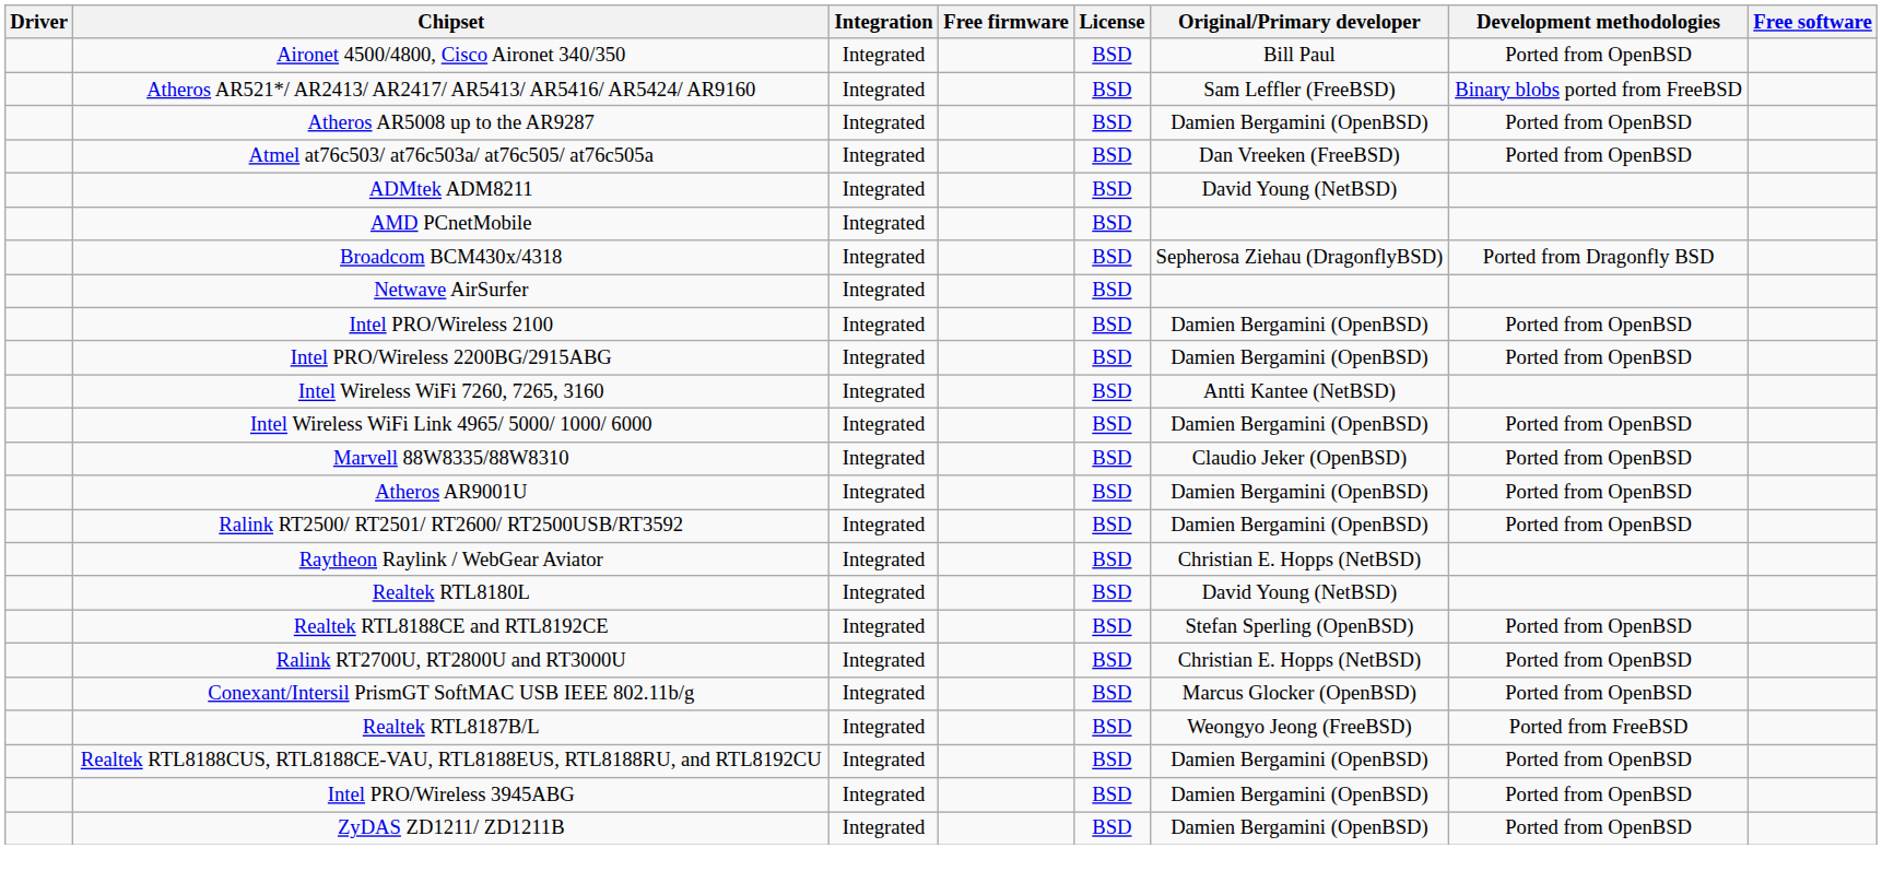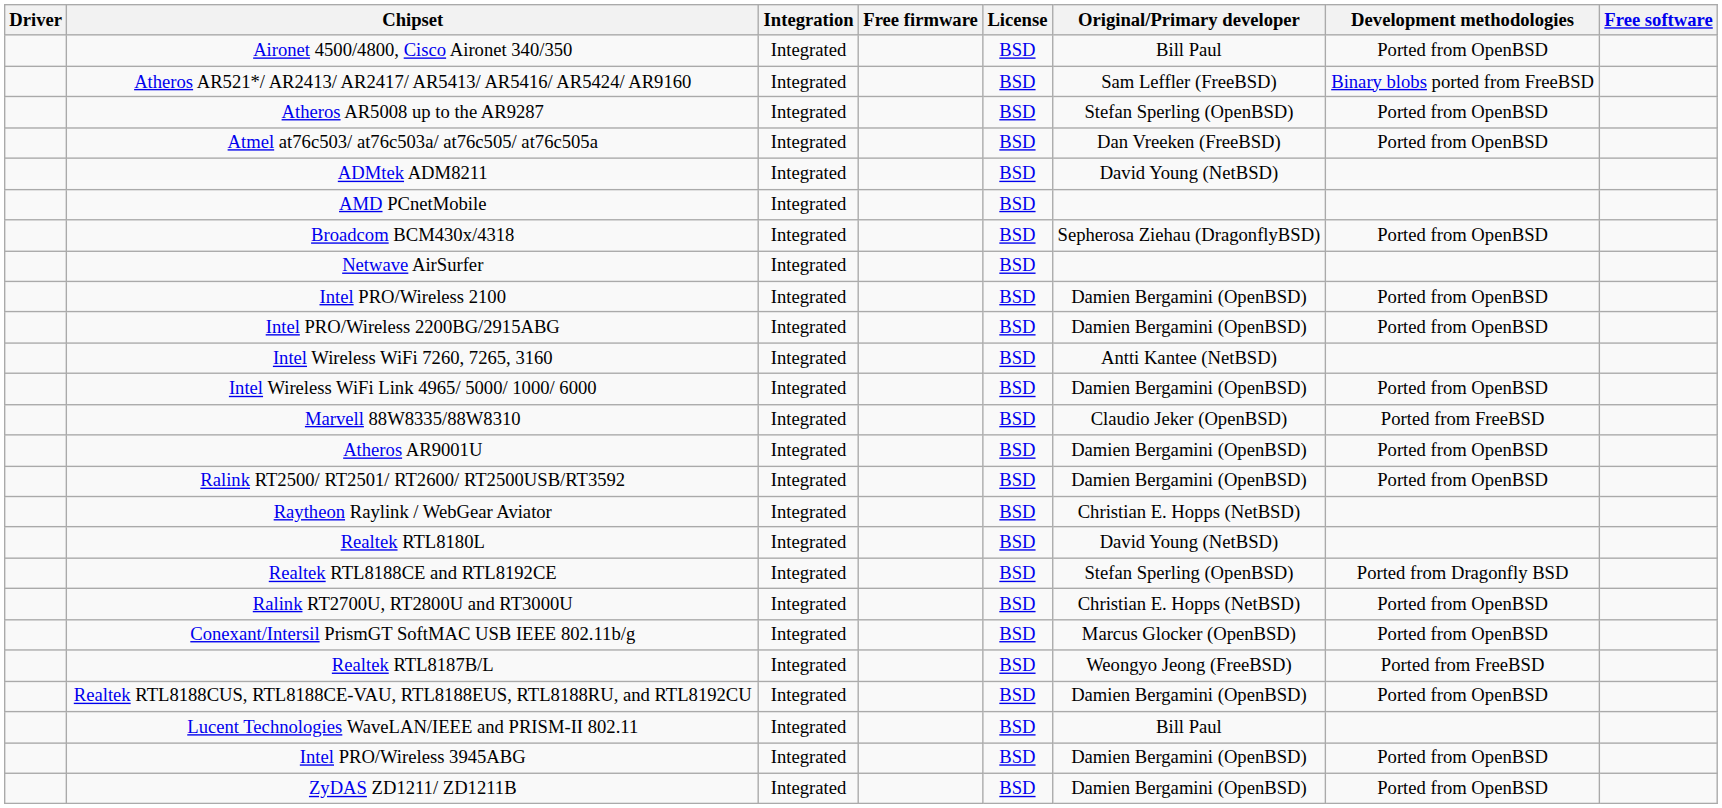Atheros AR5008 up to the AR9287 | Original/Primary developer: Damien Bergamini (OpenBSD) -> Stefan Sperling (OpenBSD)
Broadcom BCM430x/4318 | Development methodologies: Ported from Dragonfly BSD -> Ported from OpenBSD
Marvell 88W8335/88W8310 | Development methodologies: Ported from OpenBSD -> Ported from FreeBSD
Realtek RTL8188CE and RTL8192CE | Development methodologies: Ported from OpenBSD -> Ported from Dragonfly BSD
+ row: Lucent Technologies WaveLAN/IEEE and PRISM-II 802.11 | Integrated | BSD | Bill Paul
